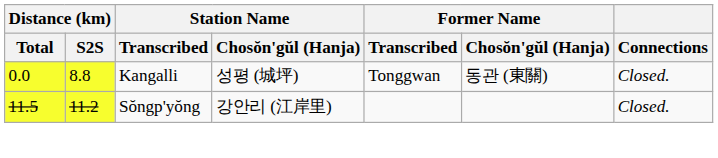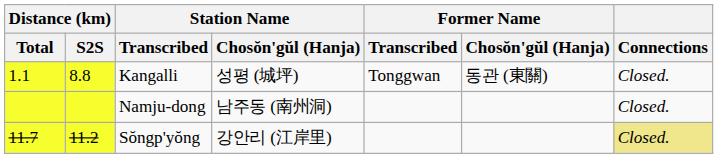Kangalli | Distance (km) / Total: 0.0 -> 1.1
+ row: Namju-dong | 남주동 (南州洞) | Closed.
Sŏngp'yŏng | Distance (km) / Total: 11.5 -> 11.7
Sŏngp'yŏng | Connections: no background -> khaki background
